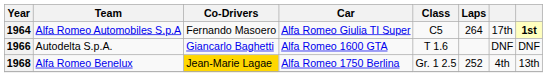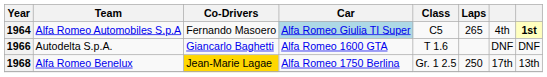1964 | Car: no background -> lightblue background
1964 | Laps: 264 -> 265
1964 | column 7: 17th -> 4th
1968 | Laps: 252 -> 250
1968 | column 7: 4th -> 17th
